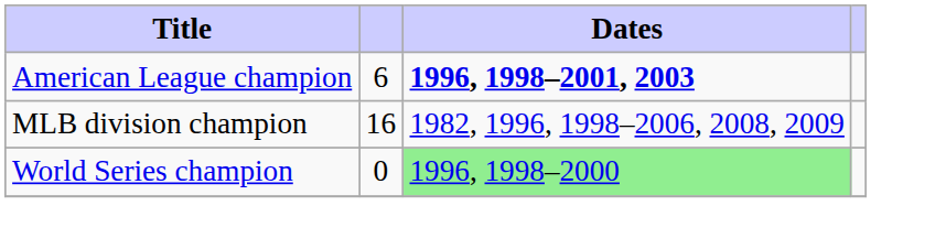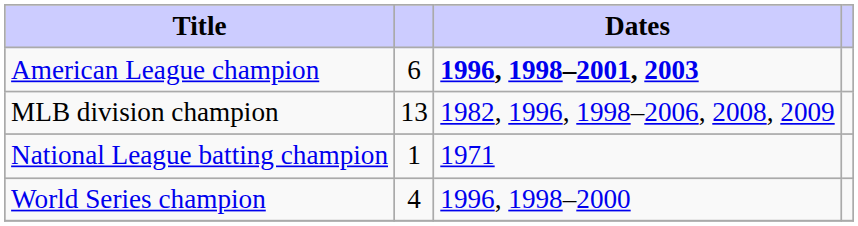MLB division champion | column 2: 16 -> 13
+ row: National League batting champion | 1 | 1971
World Series champion | column 2: 0 -> 4
World Series champion | Dates: lightgreen background -> no background
